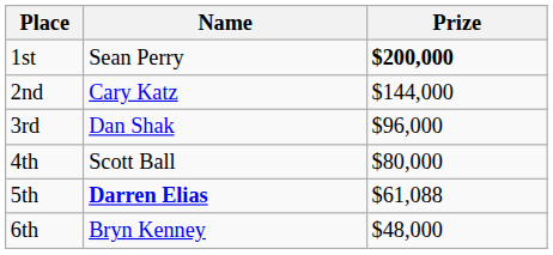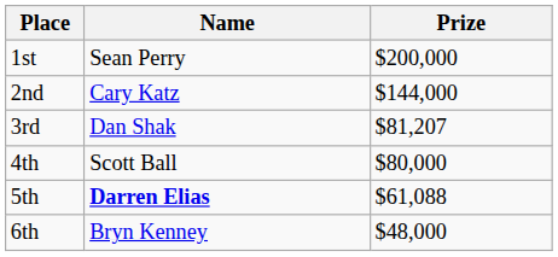1st | Prize: bold -> normal
3rd | Prize: $96,000 -> $81,207
